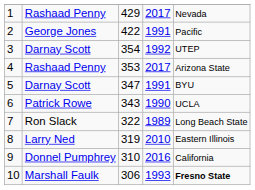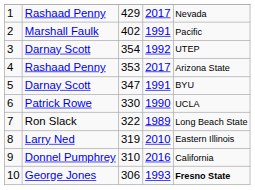2 | column 2: George Jones -> Marshall Faulk
2 | column 3: 422 -> 402
6 | column 3: 343 -> 330
10 | column 2: Marshall Faulk -> George Jones
